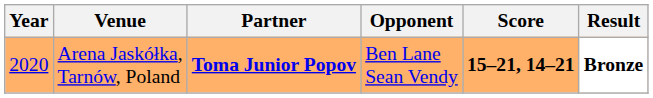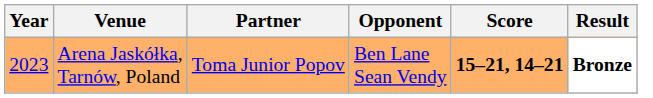Arena Jaskółka, Tarnów, Poland | Year: 2020 -> 2023
Arena Jaskółka, Tarnów, Poland | Partner: bold -> normal
